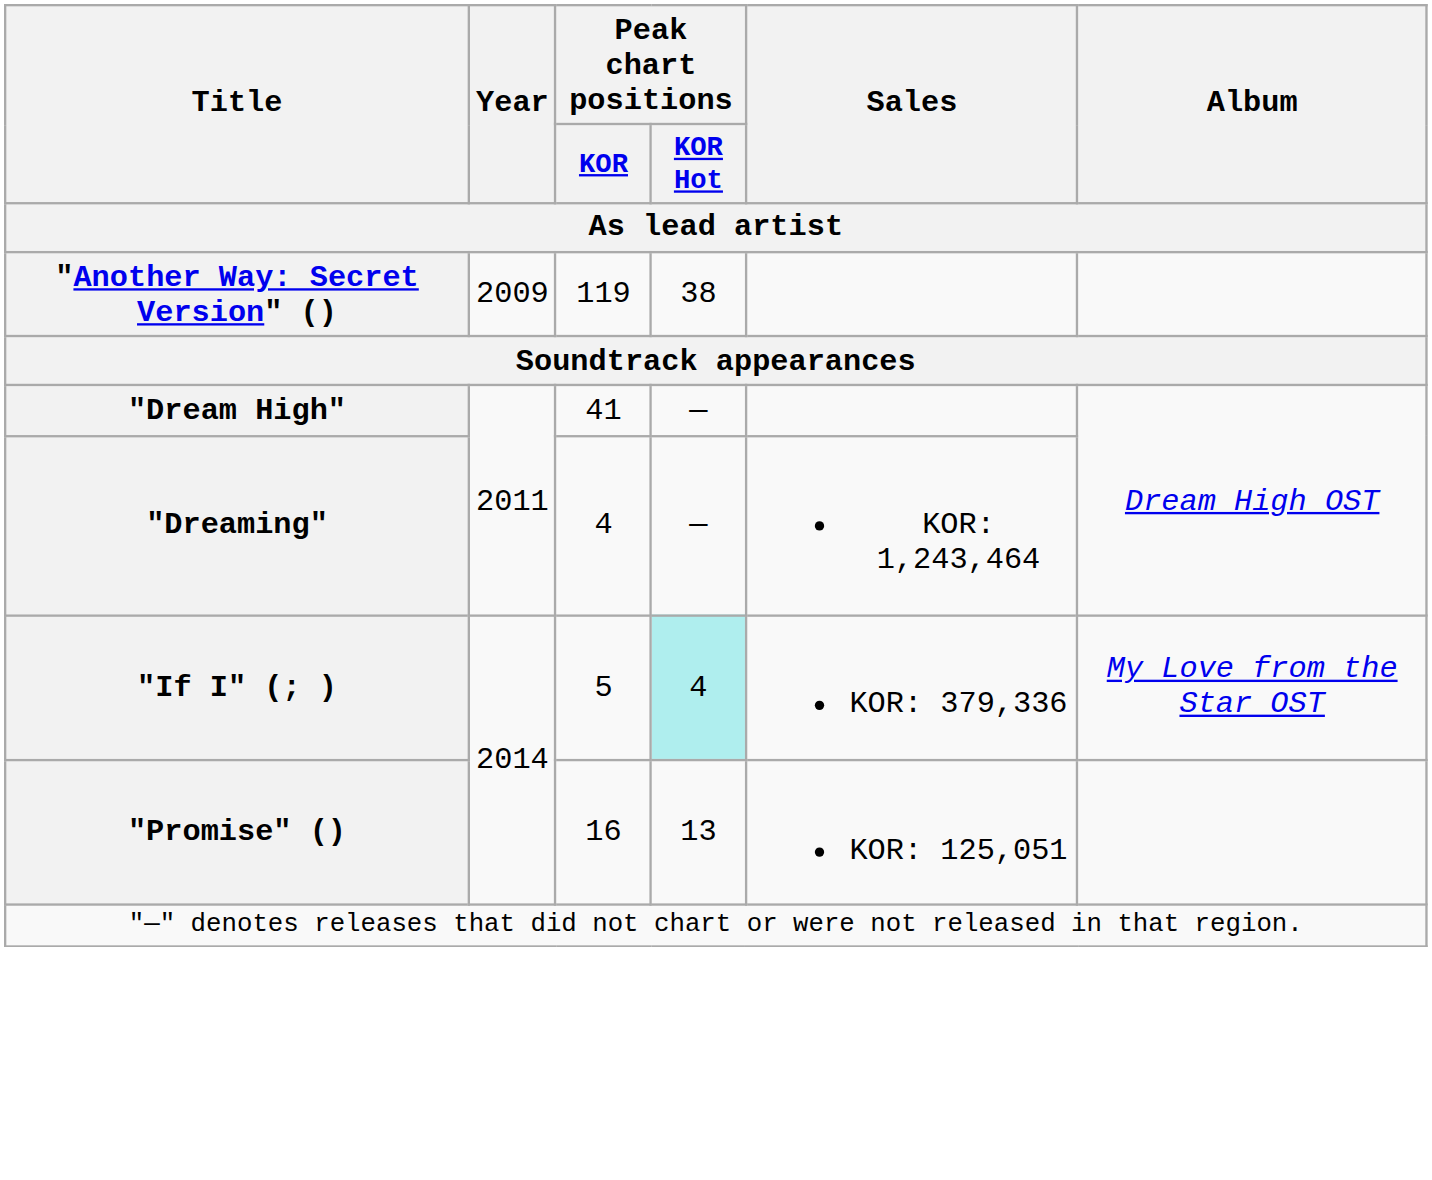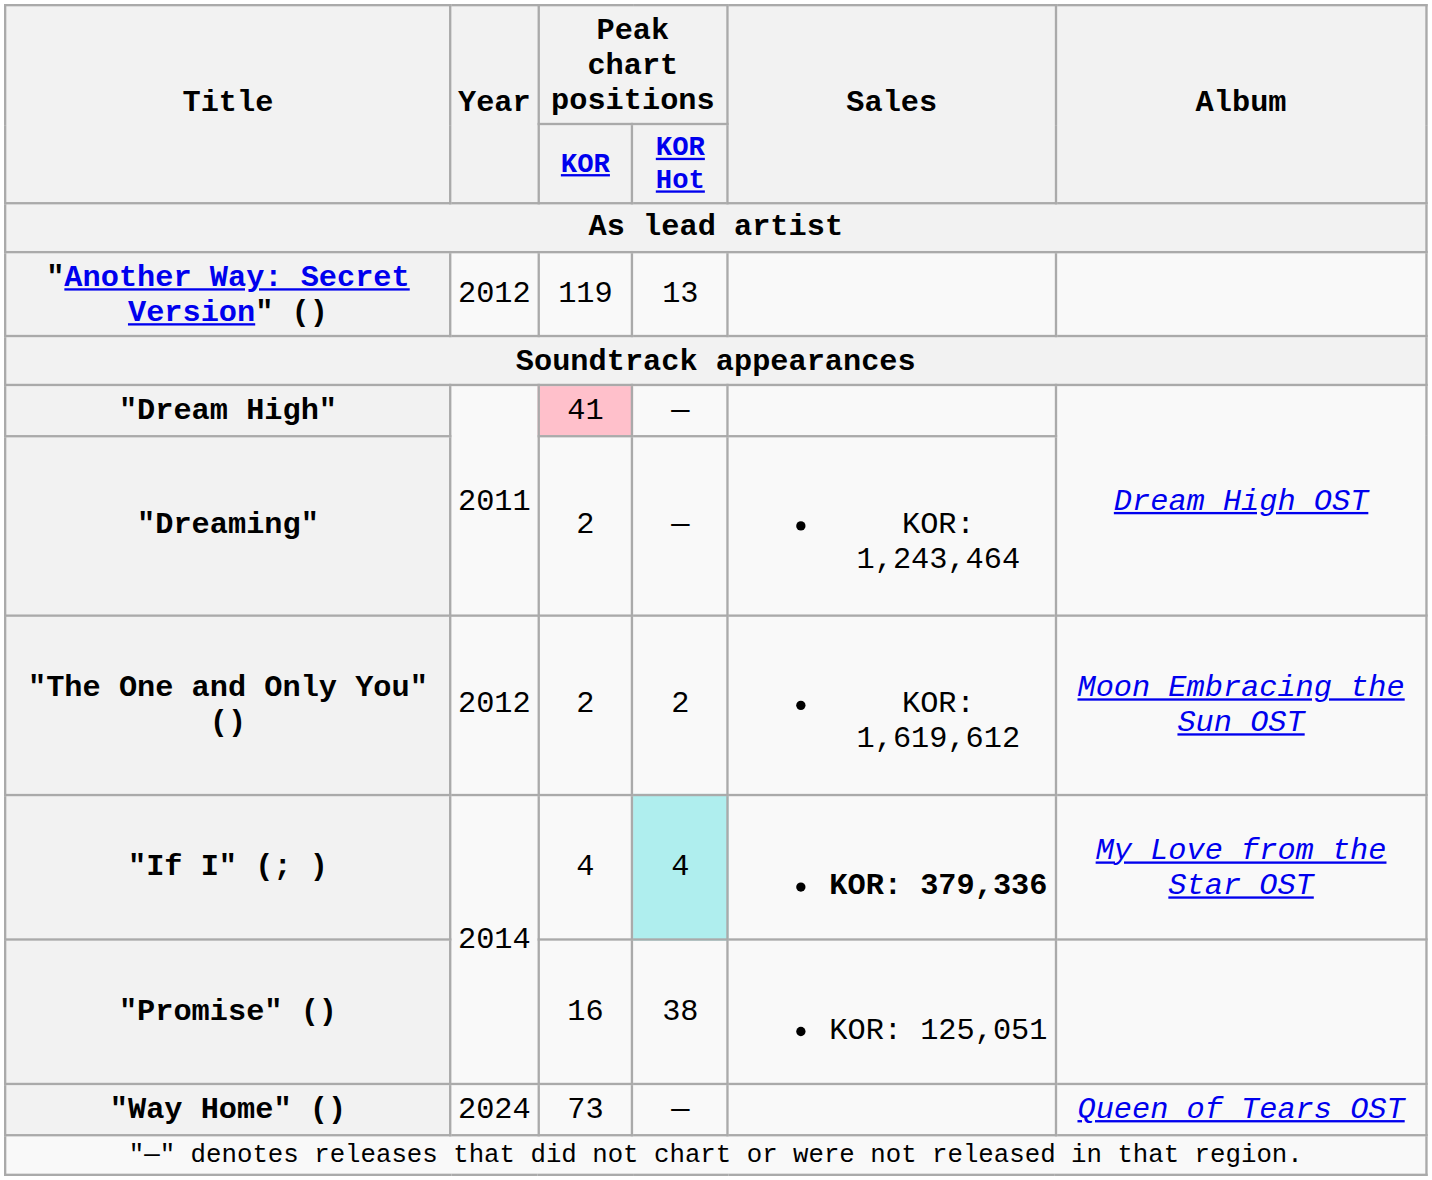"Another Way: Secret Version" () | Year: 2009 -> 2012
"Another Way: Secret Version" () | Peak chart positions / KOR Hot: 38 -> 13
"Dream High" | Peak chart positions / KOR: no background -> pink background
"Dreaming" | Peak chart positions / KOR: 4 -> 2
+ row: "The One and Only You" () | 2012 | 2 | 2 | KOR: 1,619,612 | Moon Embracing the Sun OST
"If I" (; ) | Peak chart positions / KOR: 5 -> 4
"If I" (; ) | Sales: normal -> bold
"Promise" () | Peak chart positions / KOR Hot: 13 -> 38
+ row: "Way Home" () | 2024 | 73 | — | Queen of Tears OST
